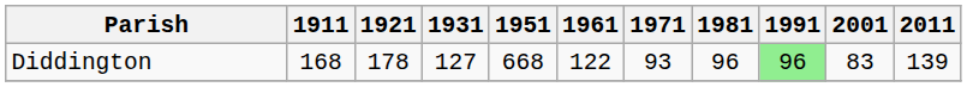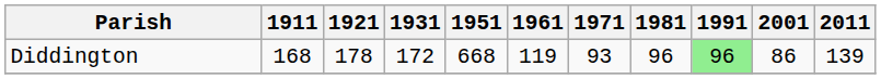Diddington | 1931: 127 -> 172
Diddington | 1961: 122 -> 119
Diddington | 2001: 83 -> 86
